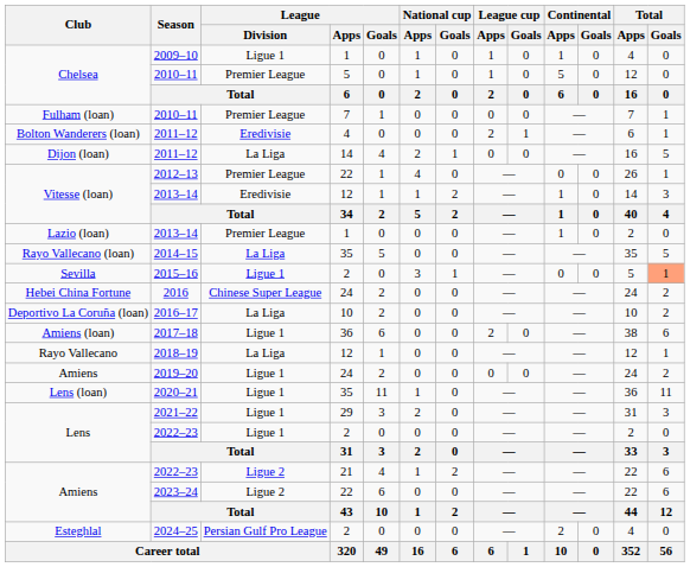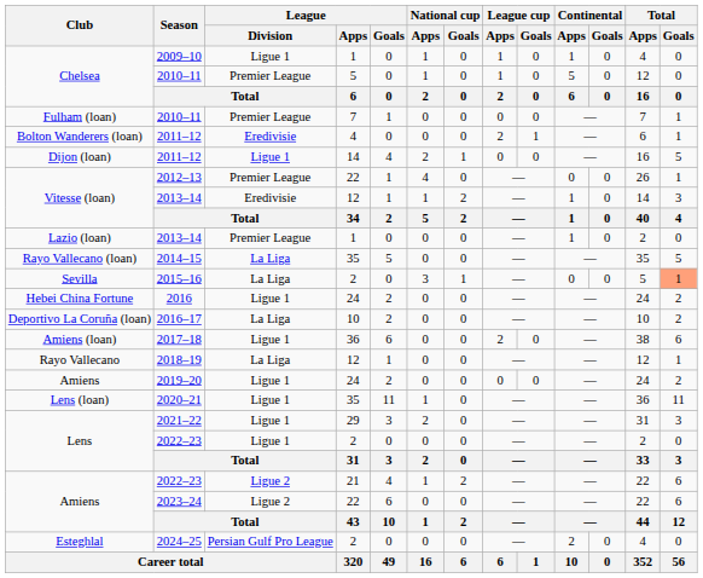Dijon (loan) / 2011–12 | League / Division: La Liga -> Ligue 1
2015–16 | League / Division: Ligue 1 -> La Liga
2016 | League / Division: Chinese Super League -> Ligue 1
